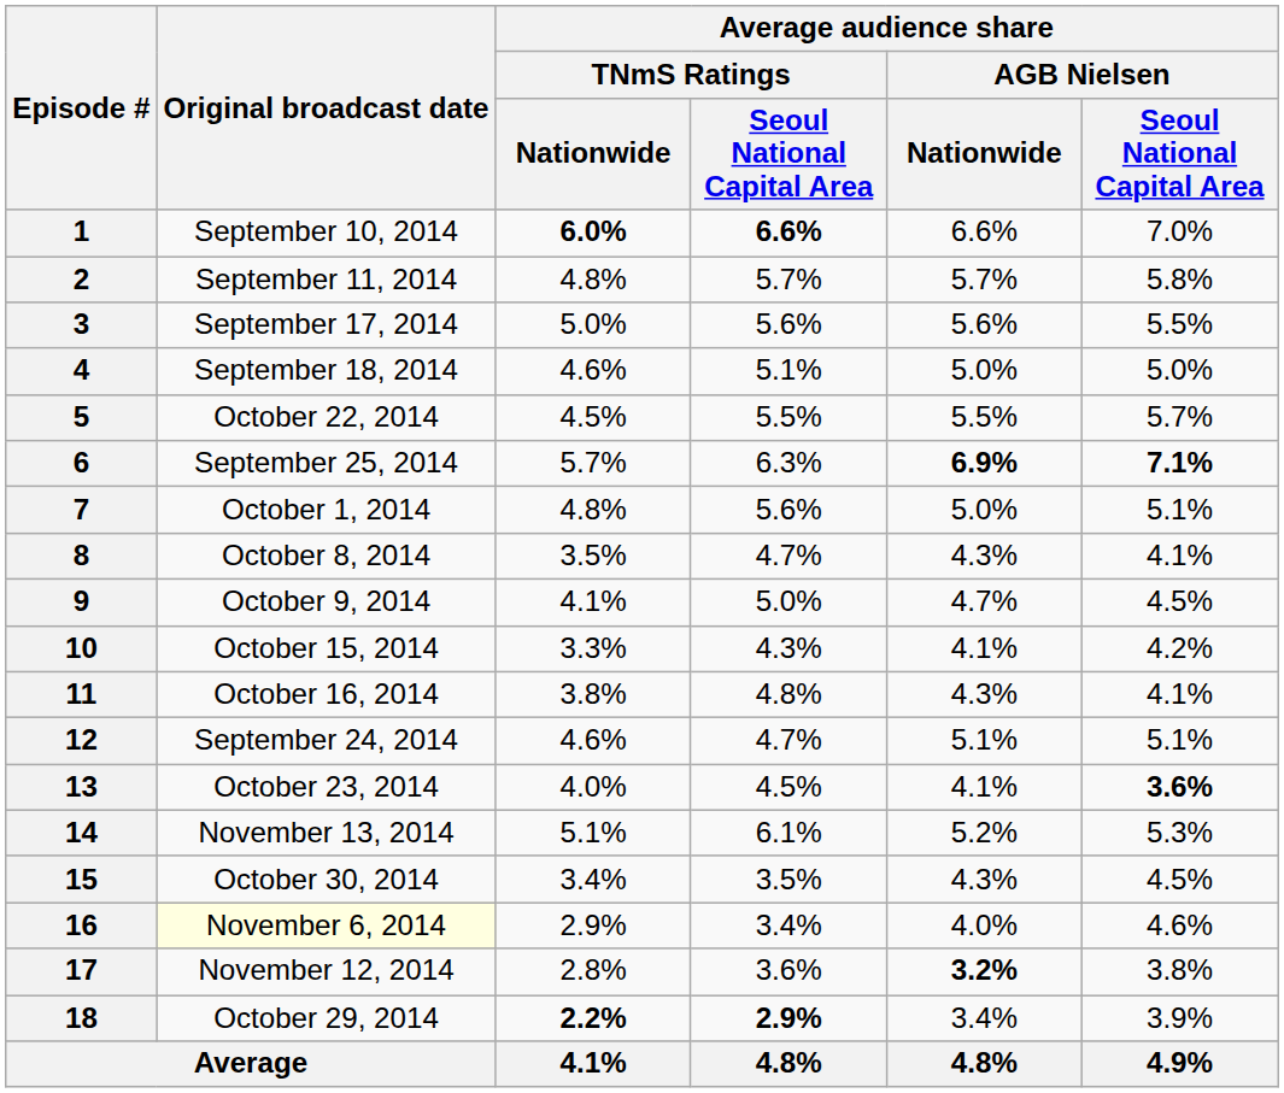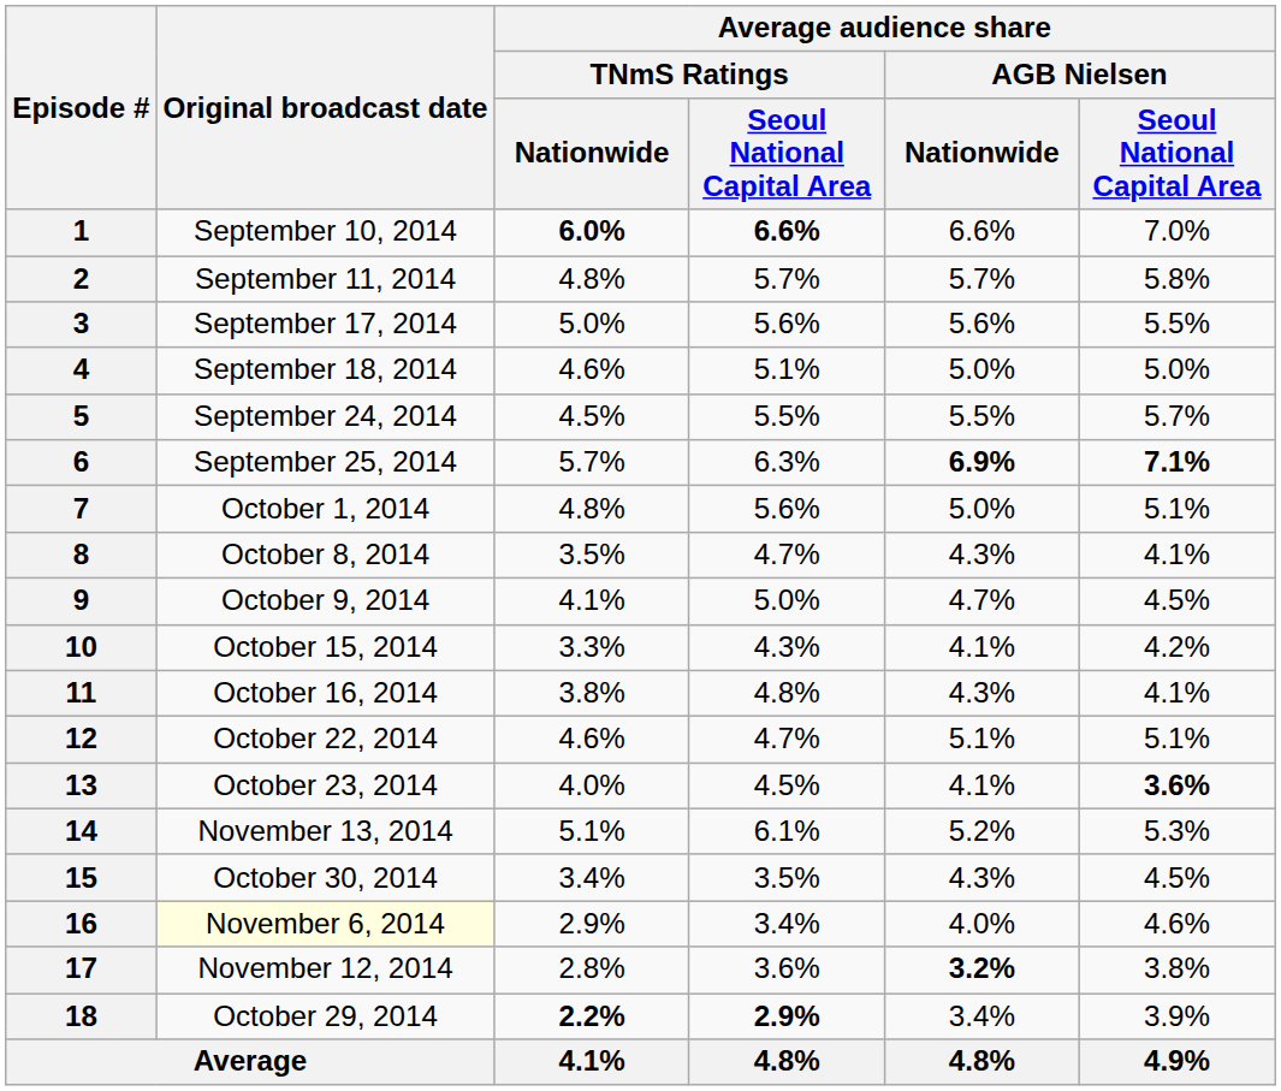5 | Original broadcast date: October 22, 2014 -> September 24, 2014
12 | Original broadcast date: September 24, 2014 -> October 22, 2014
